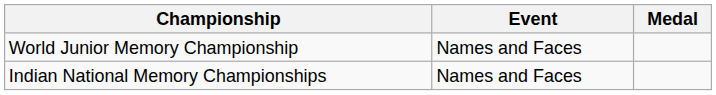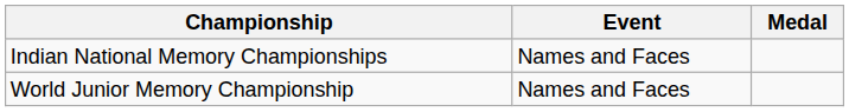rows swapped: Indian National Memory Championships <-> World Junior Memory Championship
